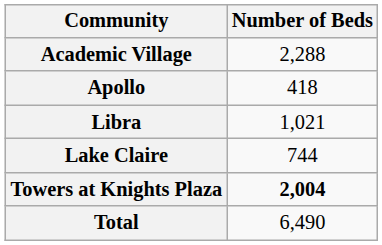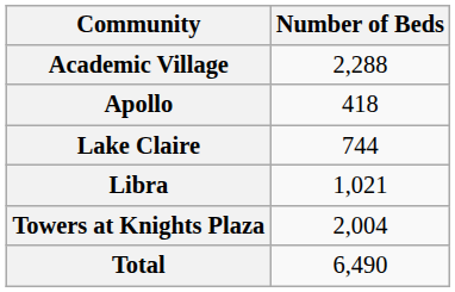rows swapped: Libra <-> Lake Claire
Towers at Knights Plaza | Number of Beds: bold -> normal
